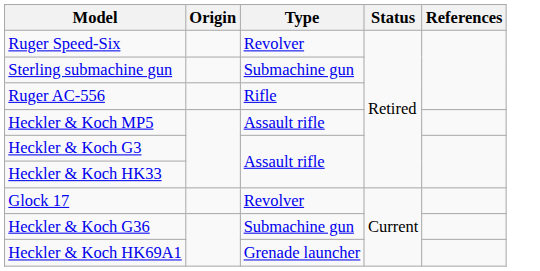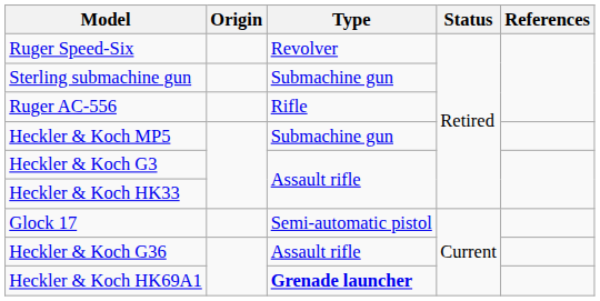Heckler & Koch MP5 | Type: Assault rifle -> Submachine gun
Glock 17 | Type: Revolver -> Semi-automatic pistol
Heckler & Koch G36 | Type: Submachine gun -> Assault rifle
Heckler & Koch HK69A1 | Type: normal -> bold
